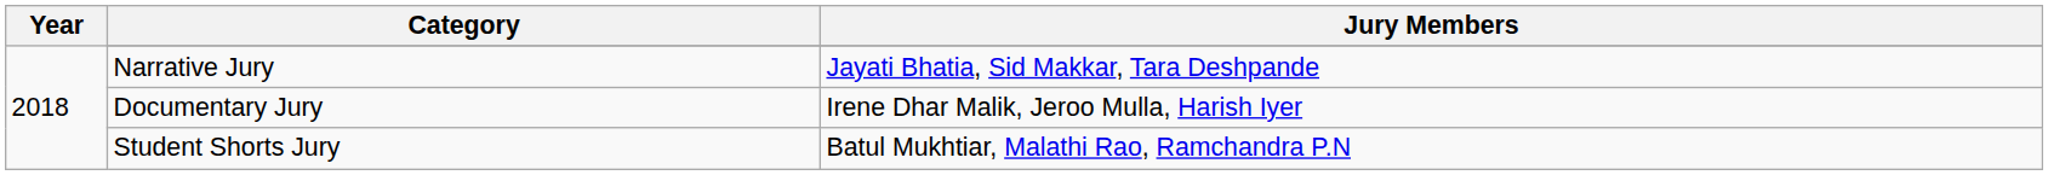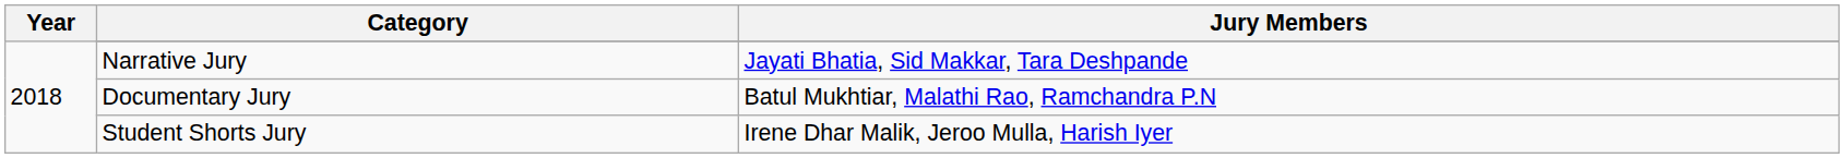Documentary Jury | Jury Members: Irene Dhar Malik, Jeroo Mulla, Harish Iyer -> Batul Mukhtiar, Malathi Rao, Ramchandra P.N
Student Shorts Jury | Jury Members: Batul Mukhtiar, Malathi Rao, Ramchandra P.N -> Irene Dhar Malik, Jeroo Mulla, Harish Iyer
